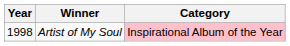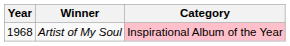Artist of My Soul | Year: 1998 -> 1968
